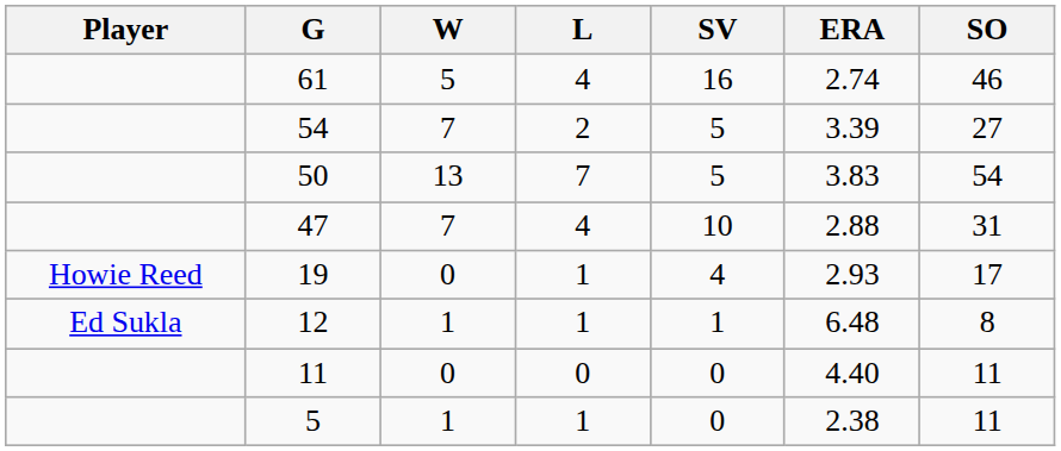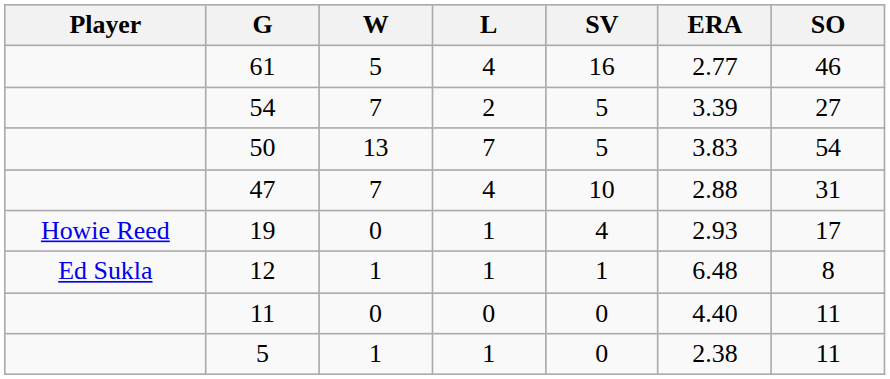61 | ERA: 2.74 -> 2.77
